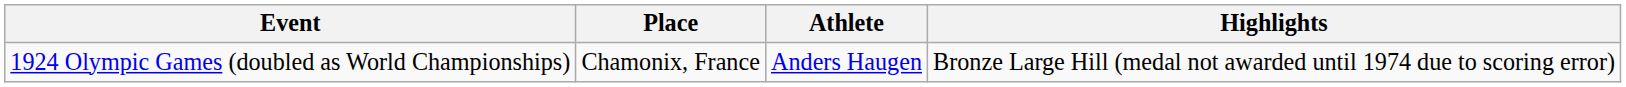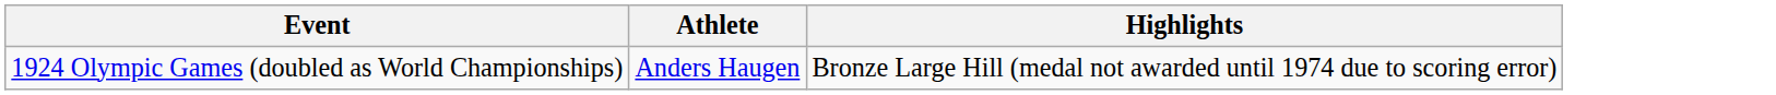- column: Place | Chamonix, France
